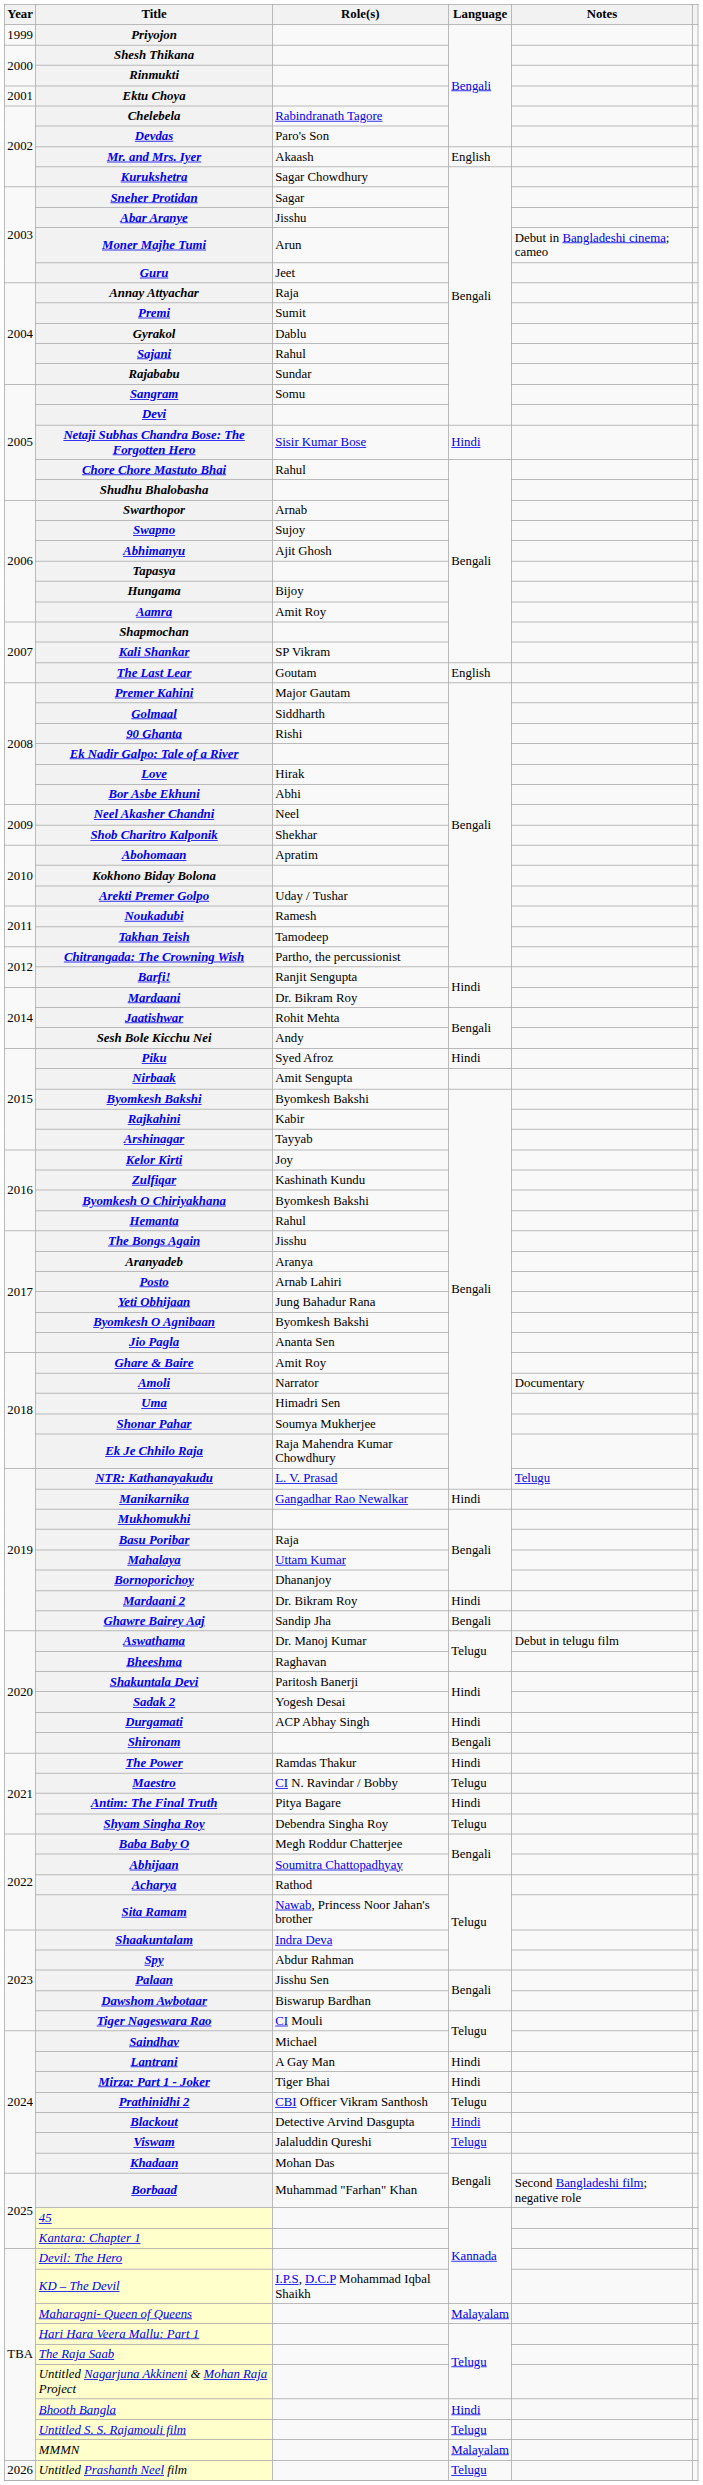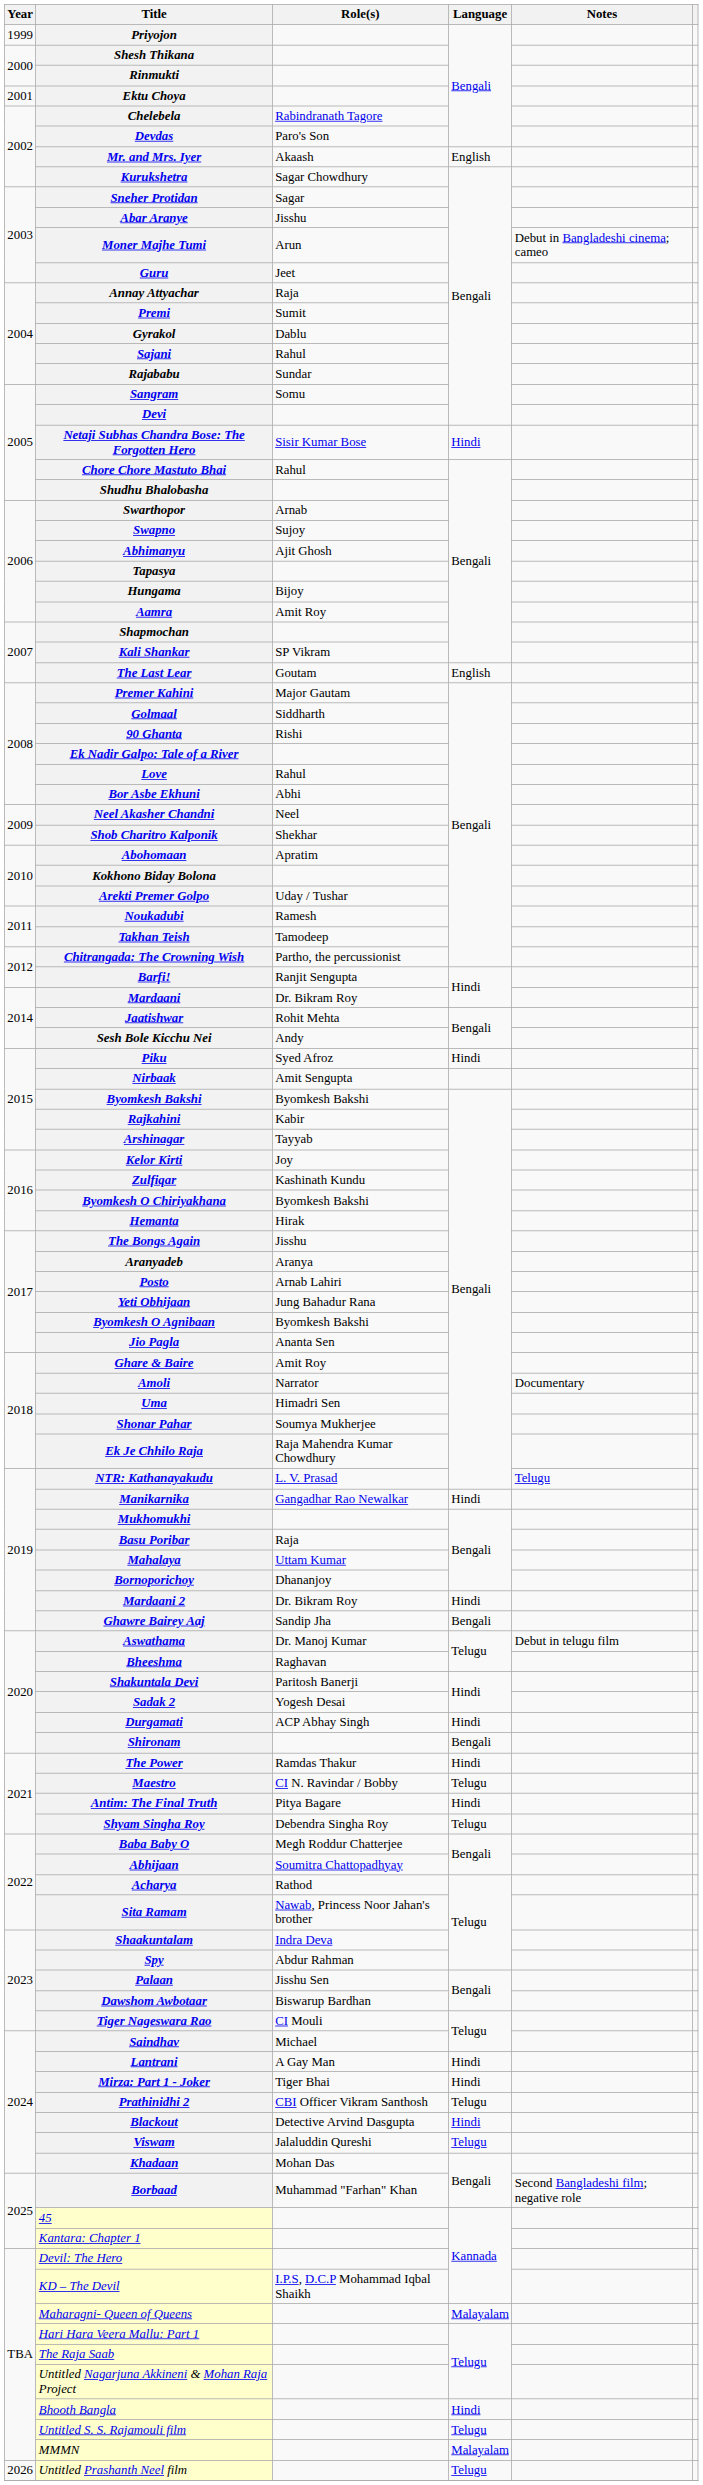Love | Role(s): Hirak -> Rahul
Hemanta | Role(s): Rahul -> Hirak
